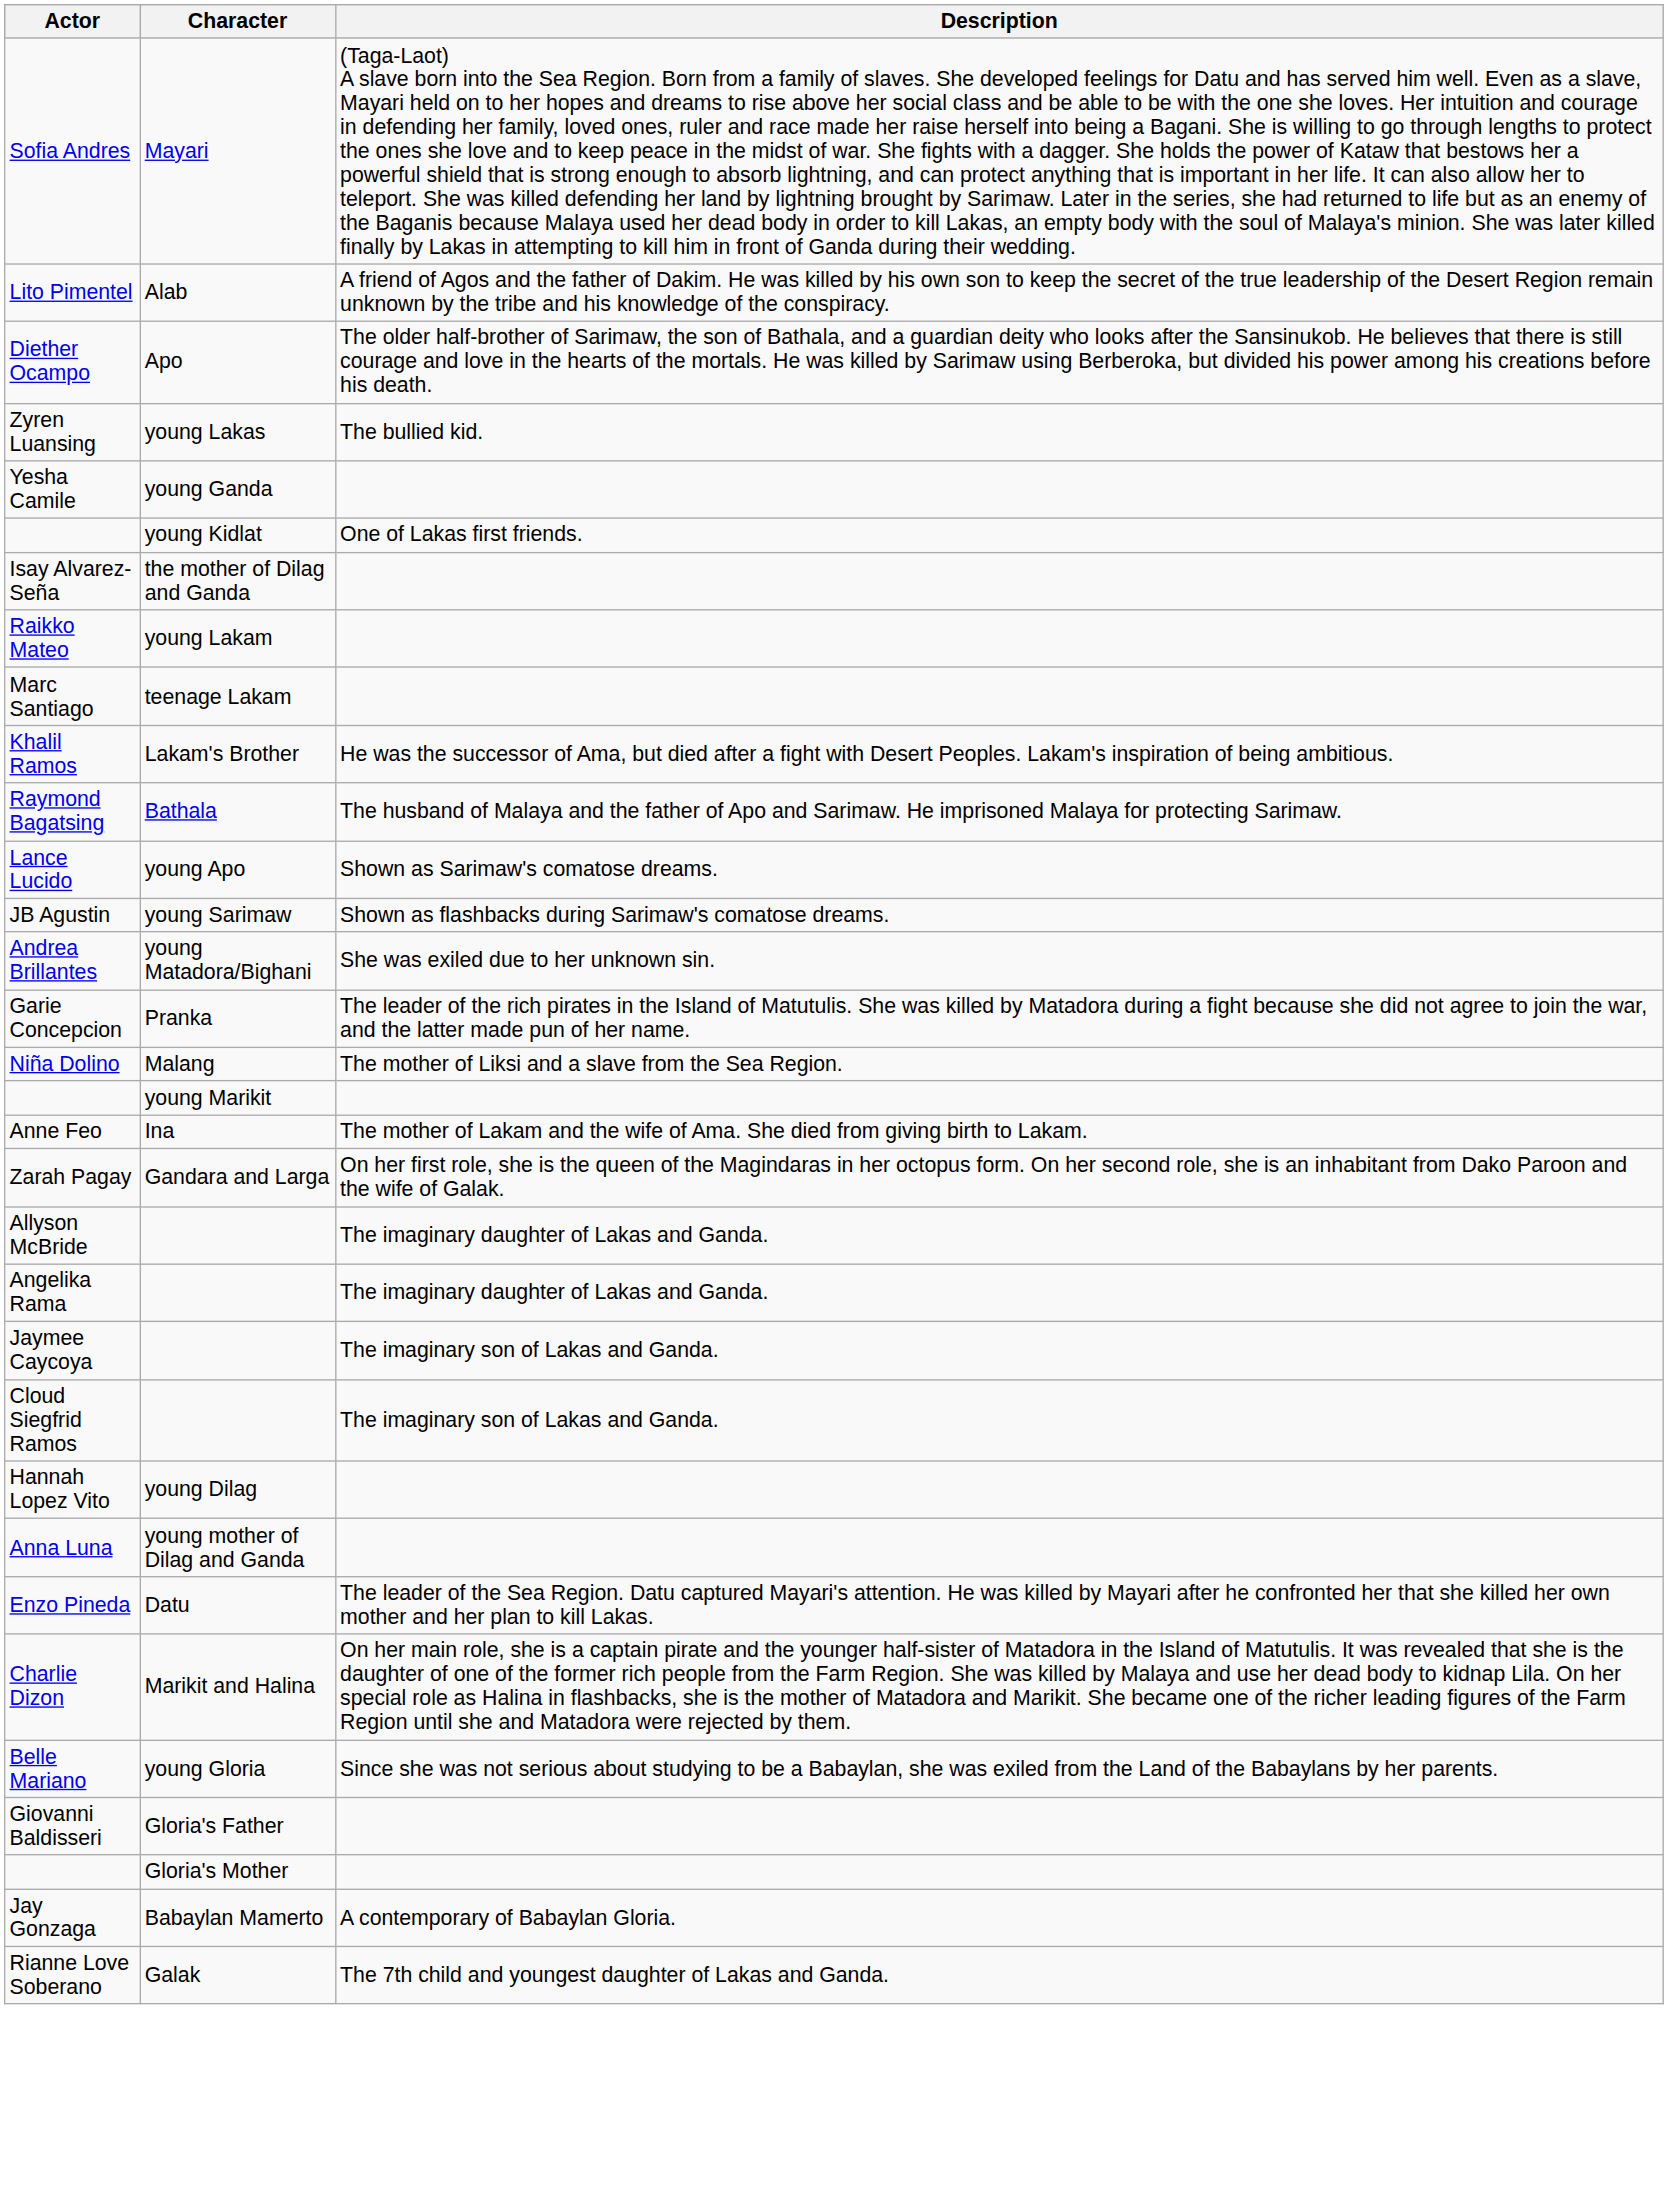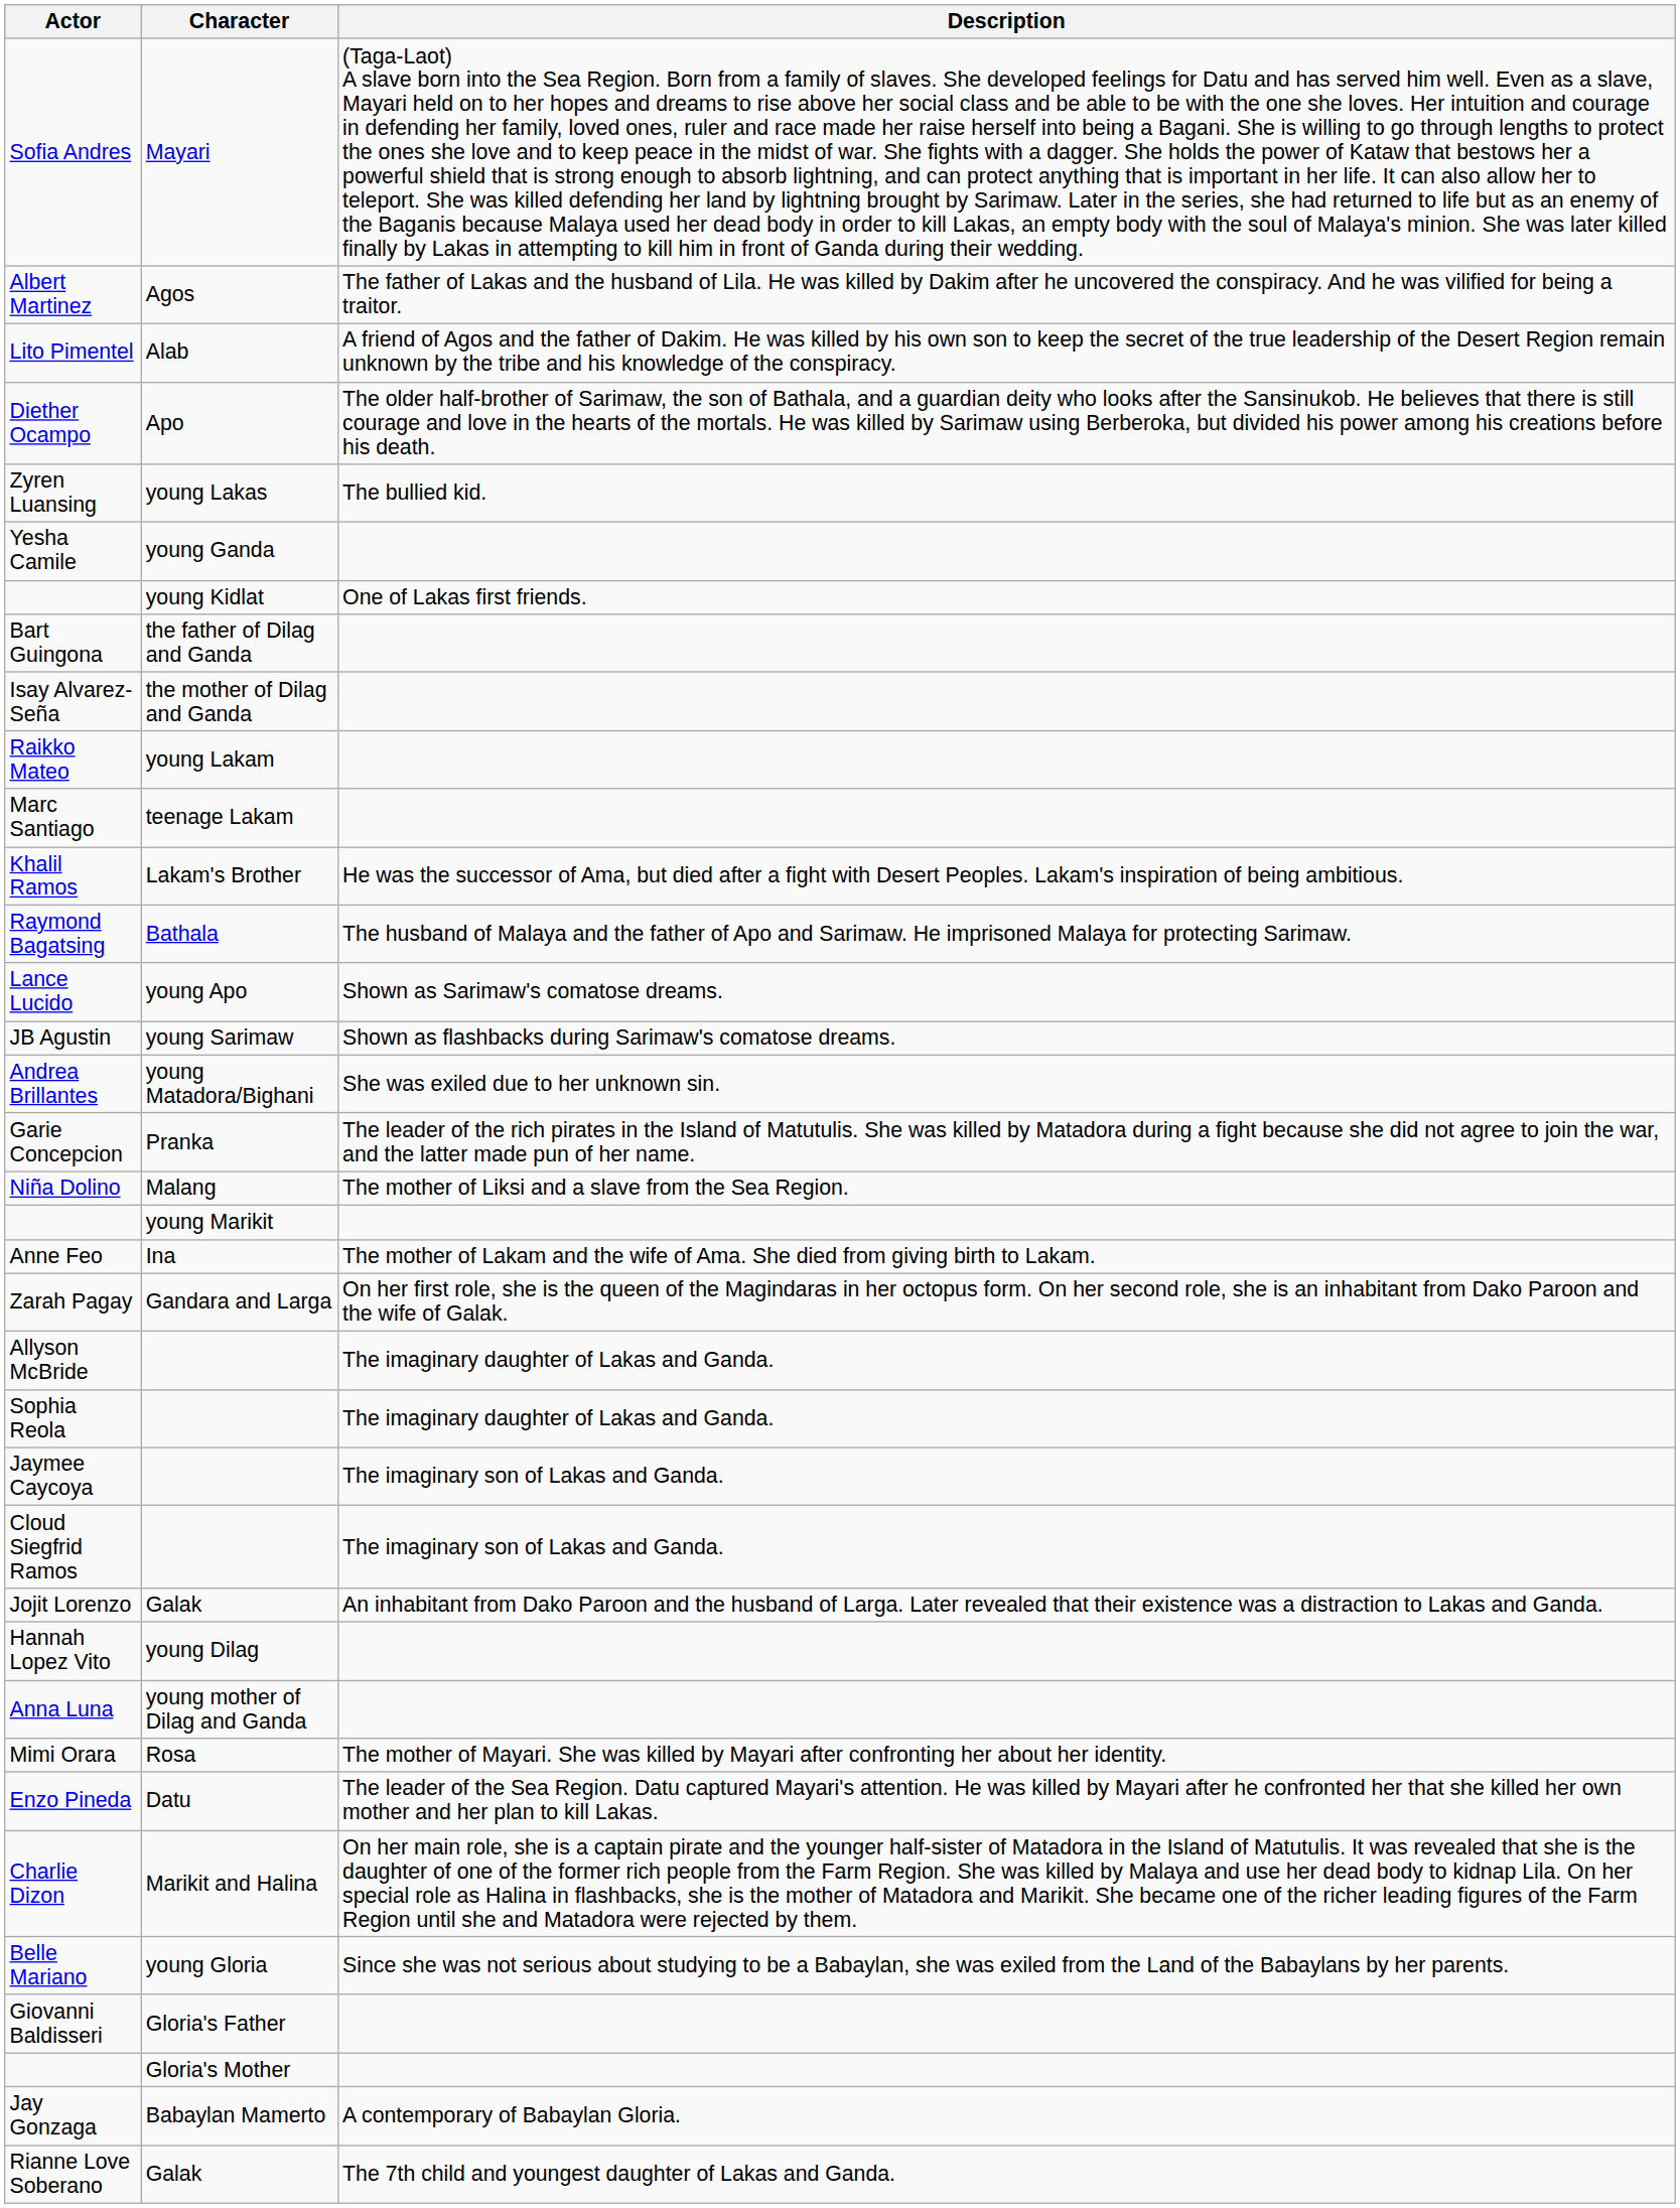+ row: Albert Martinez | Agos | The father of Lakas and the husband of Lila. He was killed by Dakim after he uncovered the conspiracy. And he was vilified for being a traitor.
+ row: Bart Guingona | the father of Dilag and Ganda
+ row: Sophia Reola | The imaginary daughter of Lakas and Ganda.
- row: Angelika Rama | The imaginary daughter of Lakas and Ganda.
+ row: Jojit Lorenzo | Galak | An inhabitant from Dako Paroon and the husband of Larga. Later revealed that their existence was a distraction to Lakas and Ganda.
+ row: Mimi Orara | Rosa | The mother of Mayari. She was killed by Mayari after confronting her about her identity.
